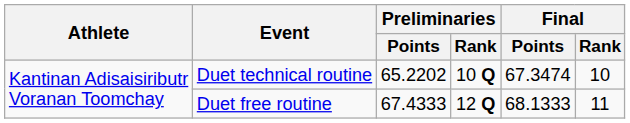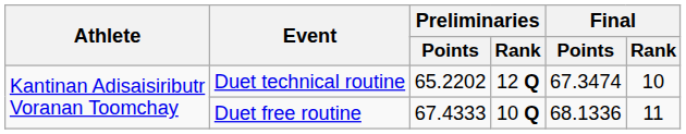Duet technical routine | Preliminaries / Rank: 10 Q -> 12 Q
Duet free routine | Preliminaries / Rank: 12 Q -> 10 Q
Duet free routine | Final / Points: 68.1333 -> 68.1336
